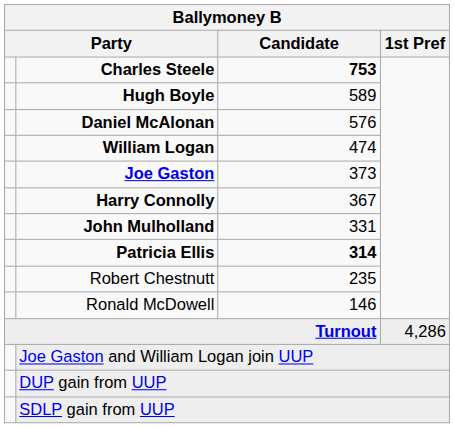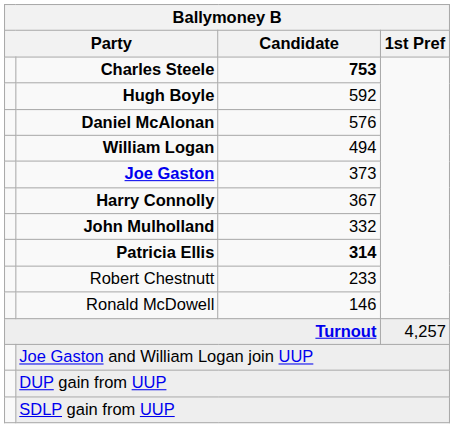Hugh Boyle | Candidate: 589 -> 592
William Logan | Candidate: 474 -> 494
John Mulholland | Candidate: 331 -> 332
Robert Chestnutt | Candidate: 235 -> 233
Turnout | 1st Pref: 4,286 -> 4,257
